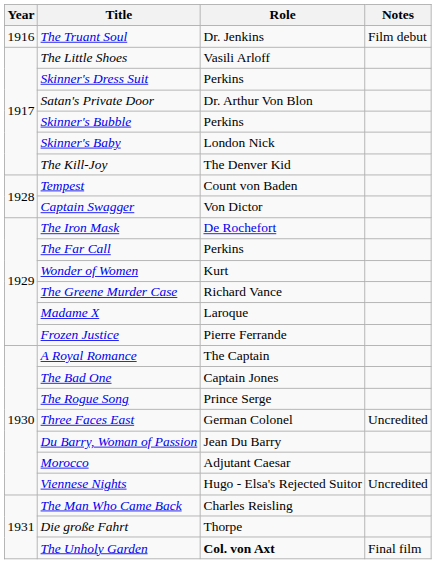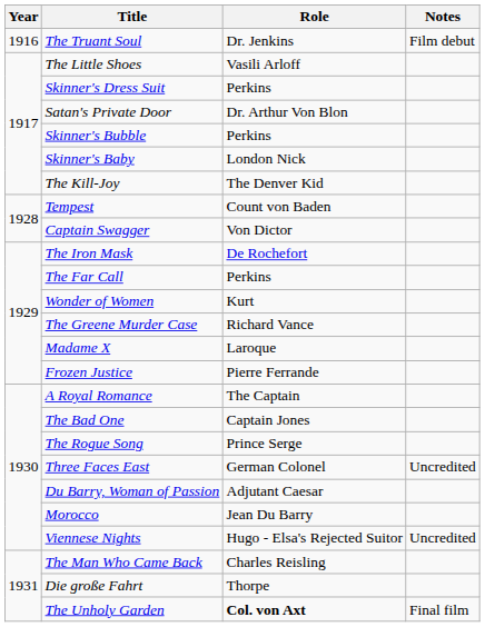Du Barry, Woman of Passion | Role: Jean Du Barry -> Adjutant Caesar
Morocco | Role: Adjutant Caesar -> Jean Du Barry
